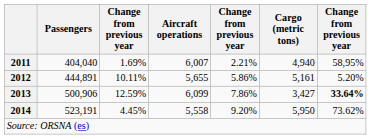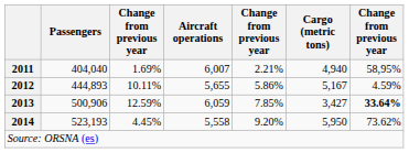2012 | Passengers: 444,891 -> 444,893
2012 | Cargo (metric tons): 5,161 -> 5,167
2012 | column 7: 5.20% -> 4.59%
2013 | Aircraft operations: 6,099 -> 6,059
2013 | column 5: 7.86% -> 7.85%
2014 | Passengers: 523,191 -> 523,193
